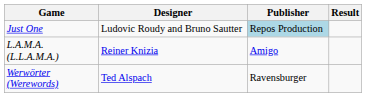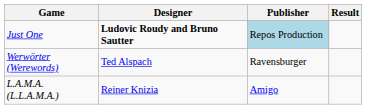Just One | Designer: normal -> bold
rows swapped: L.A.M.A. (L.L.A.M.A.) <-> Werwörter (Werewords)
